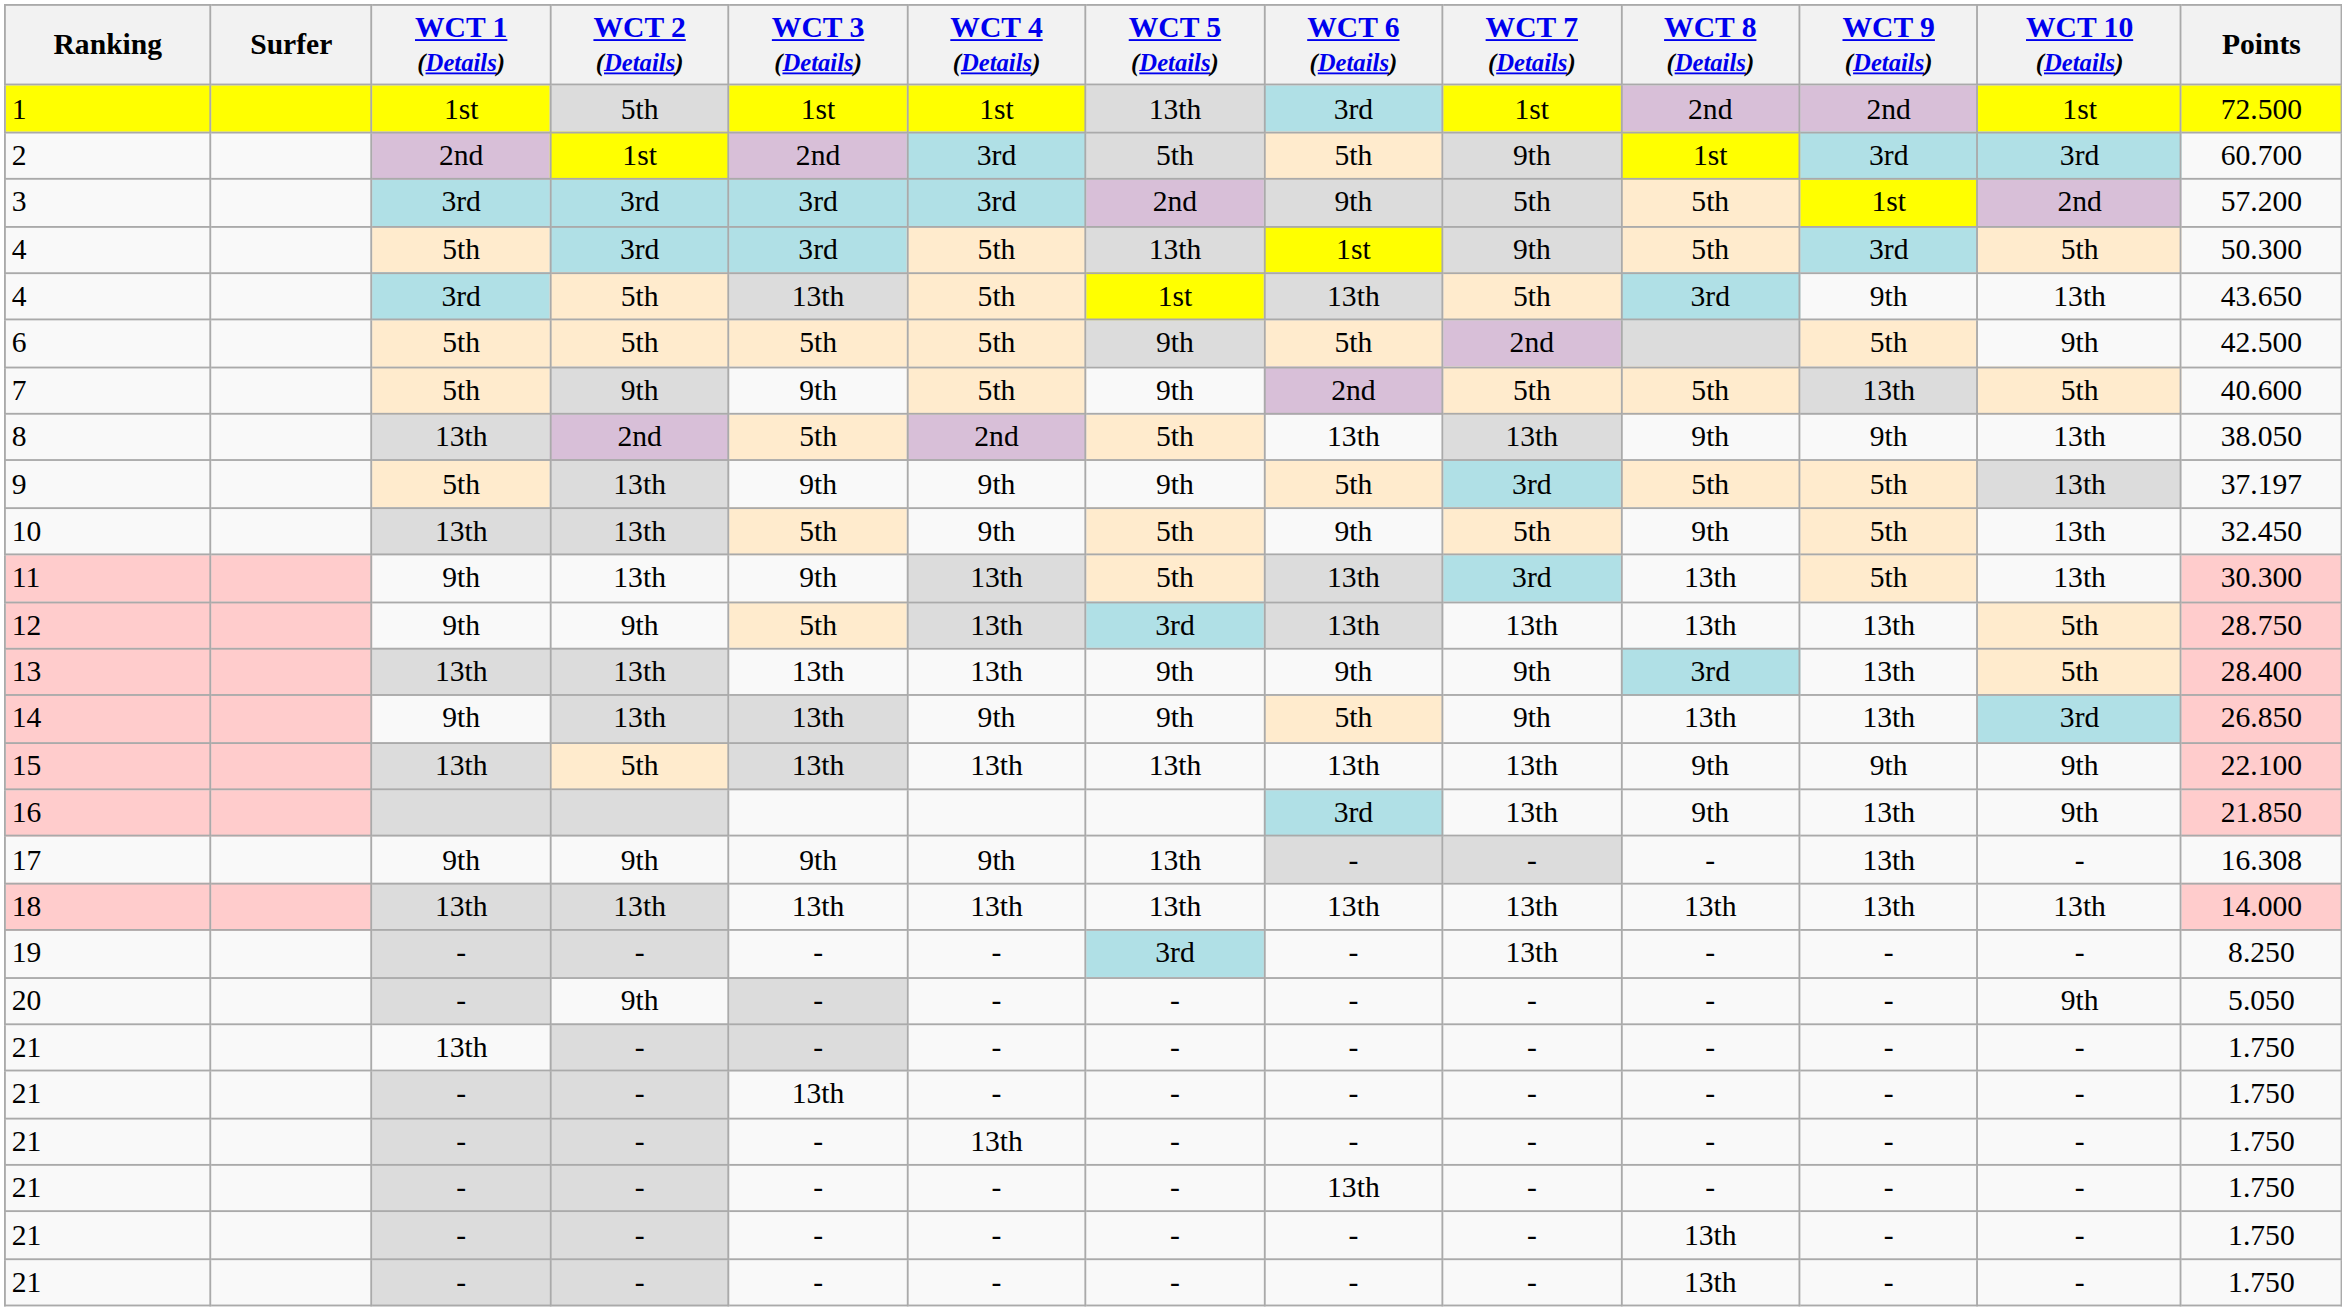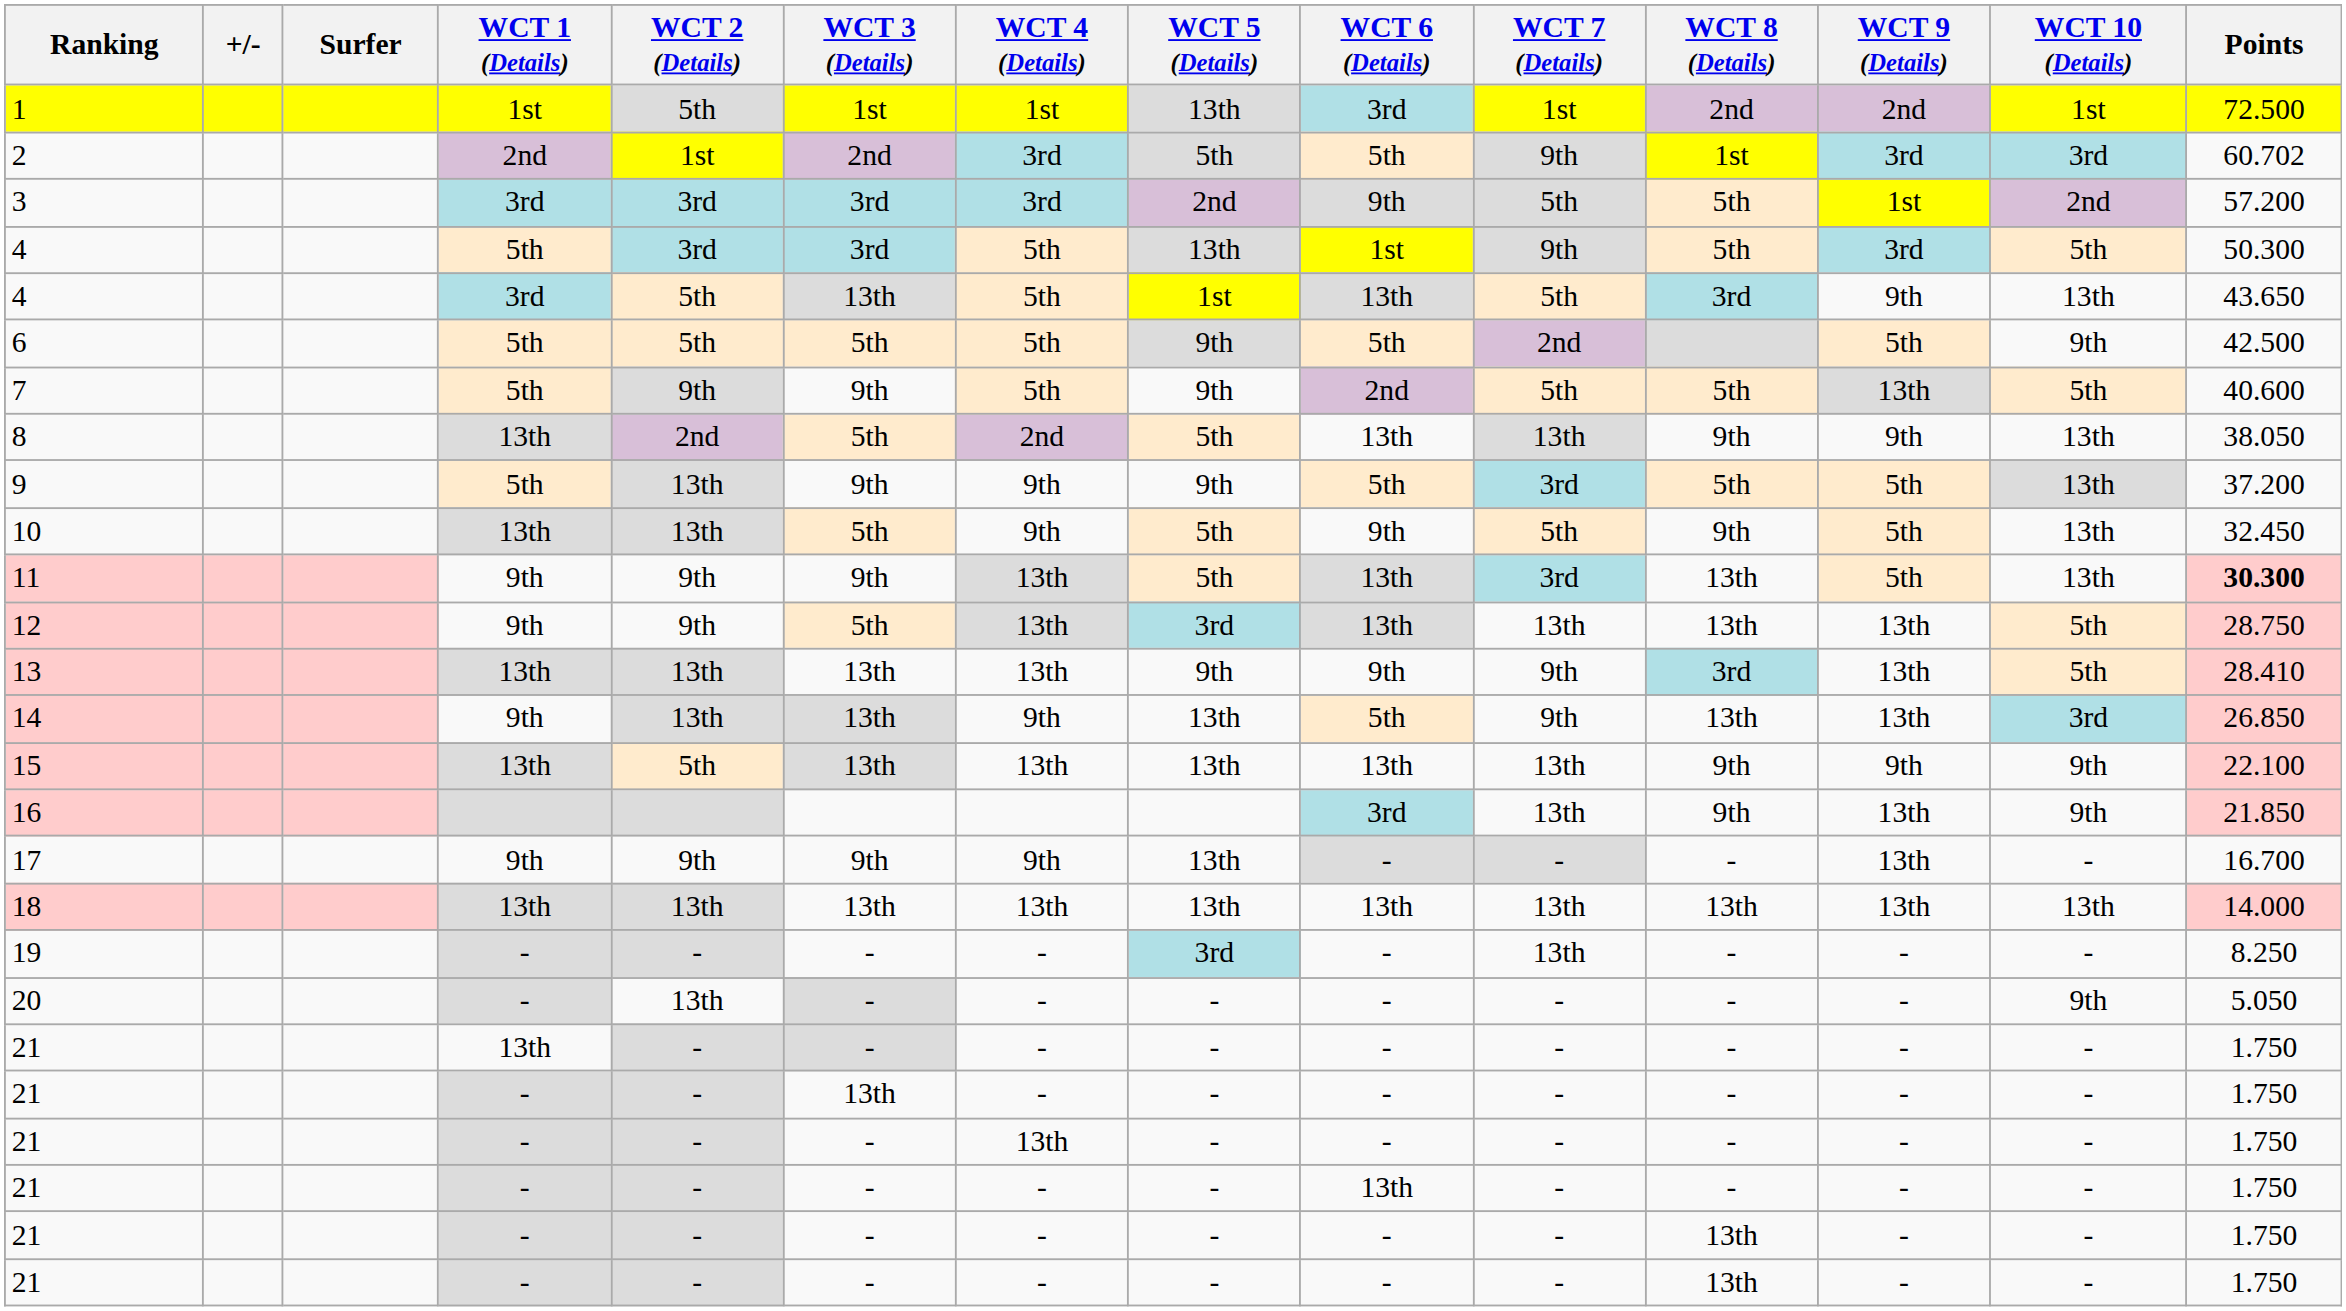+ column: +/-
2 | Points: 60.700 -> 60.702
9 | Points: 37.197 -> 37.200
11 | WCT 2 (Details): 13th -> 9th
11 | Points: normal -> bold
13 | Points: 28.400 -> 28.410
14 | WCT 5 (Details): 9th -> 13th
17 | Points: 16.308 -> 16.700
20 | WCT 2 (Details): 9th -> 13th
